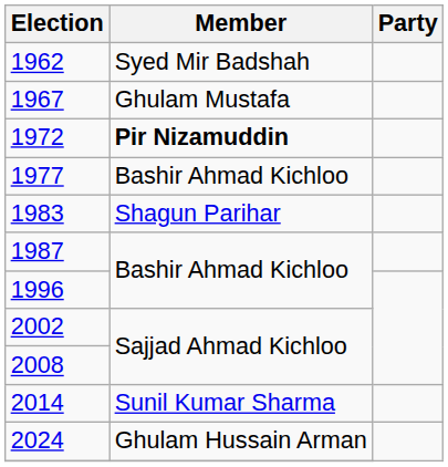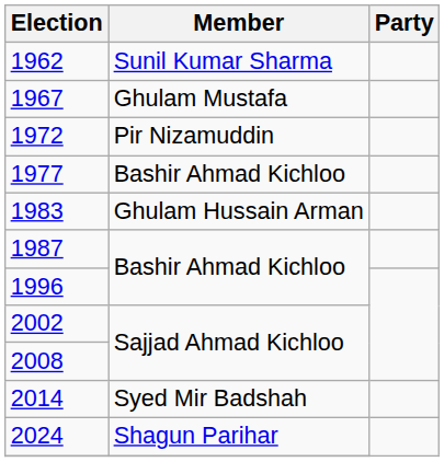1962 | Member: Syed Mir Badshah -> Sunil Kumar Sharma
1972 | Member: bold -> normal
1983 | Member: Shagun Parihar -> Ghulam Hussain Arman
2014 | Member: Sunil Kumar Sharma -> Syed Mir Badshah
2024 | Member: Ghulam Hussain Arman -> Shagun Parihar
